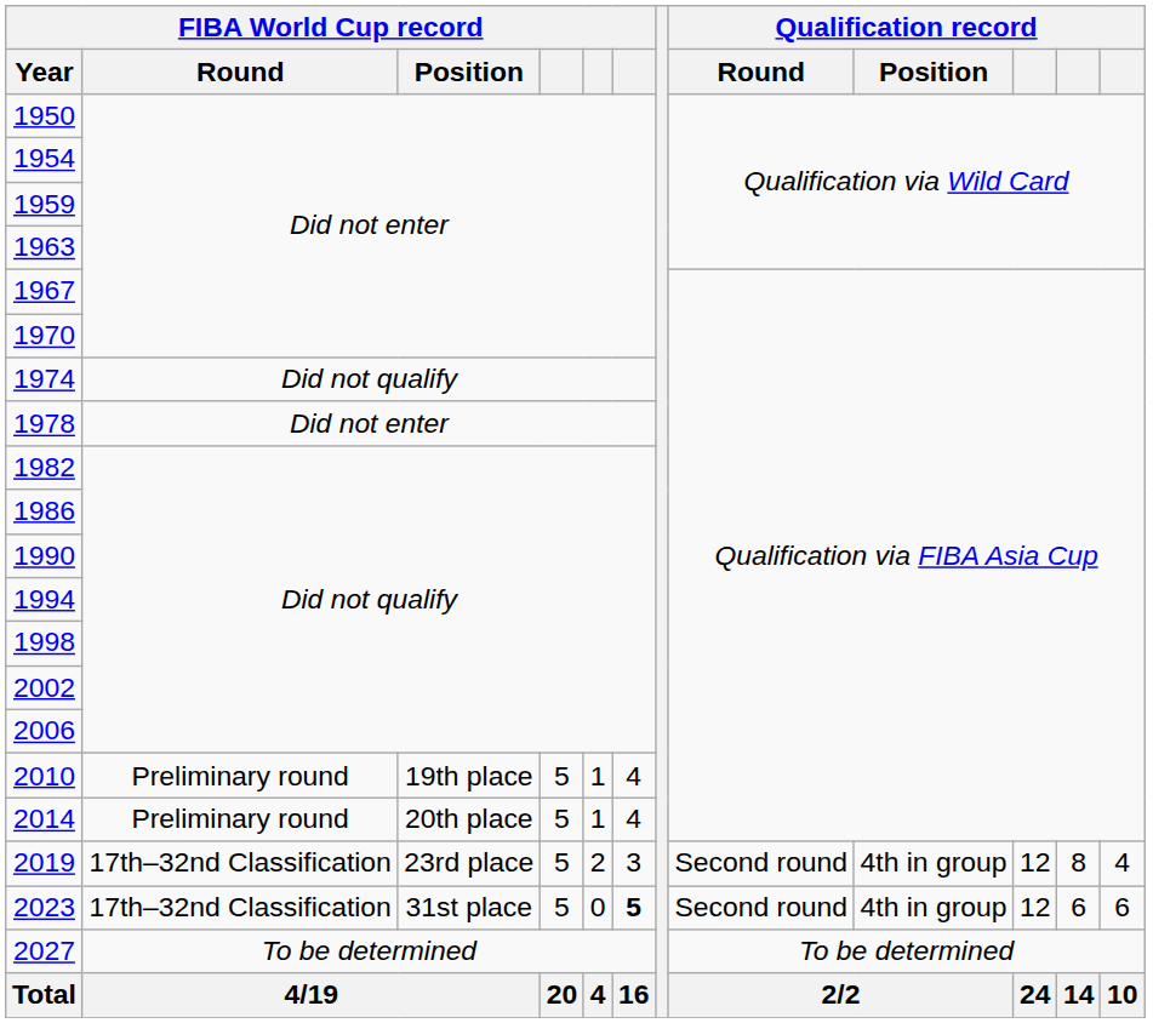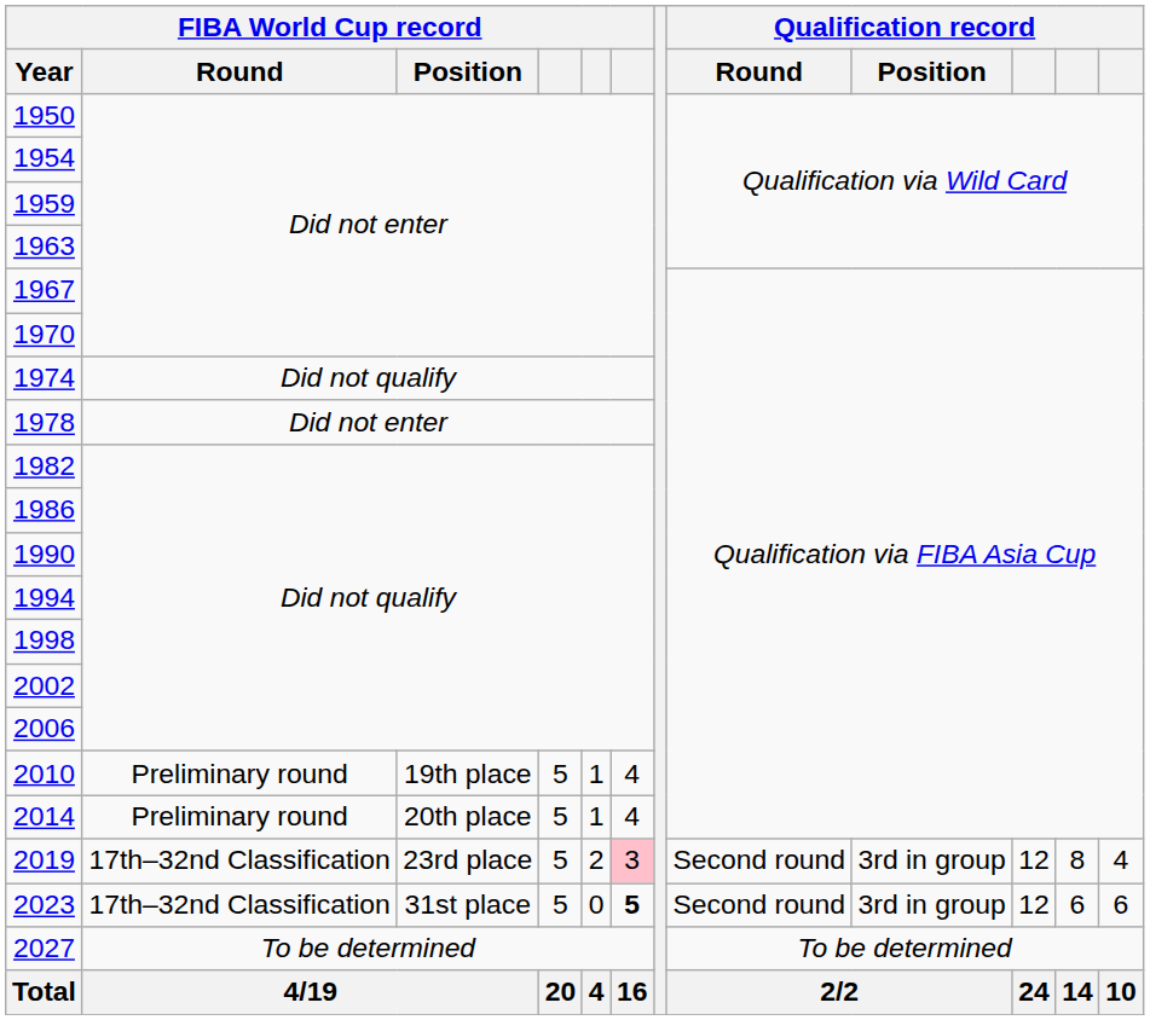2019 | column 6: no background -> pink background
2019 | Qualification record / Position: 4th in group -> 3rd in group
2023 | Qualification record / Position: 4th in group -> 3rd in group
